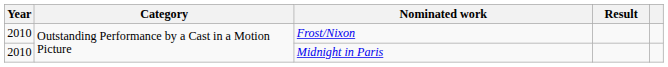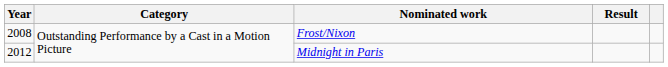Frost/Nixon | Year: 2010 -> 2008
Midnight in Paris | Year: 2010 -> 2012
